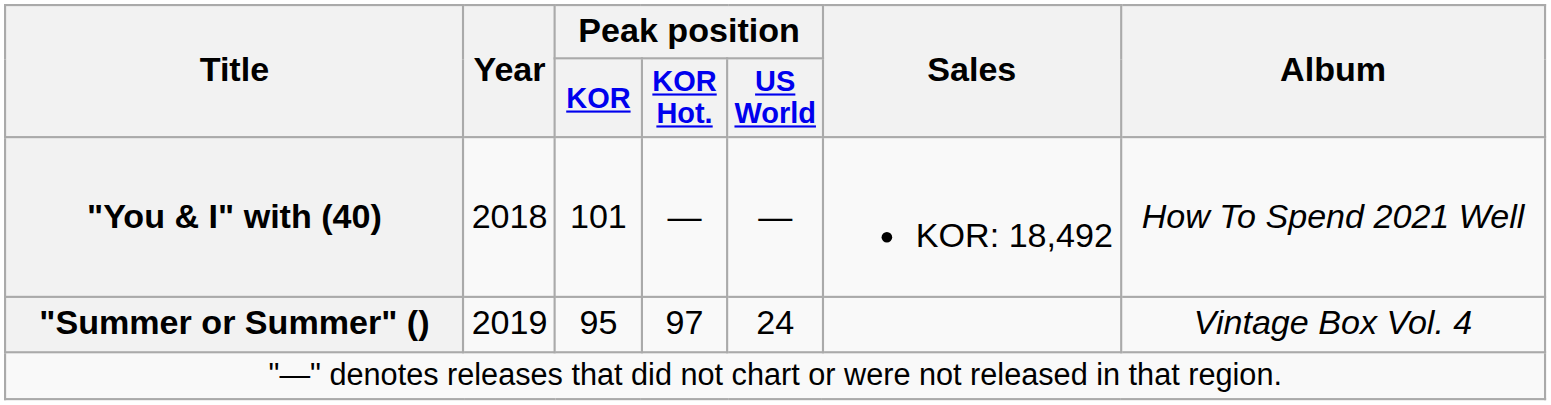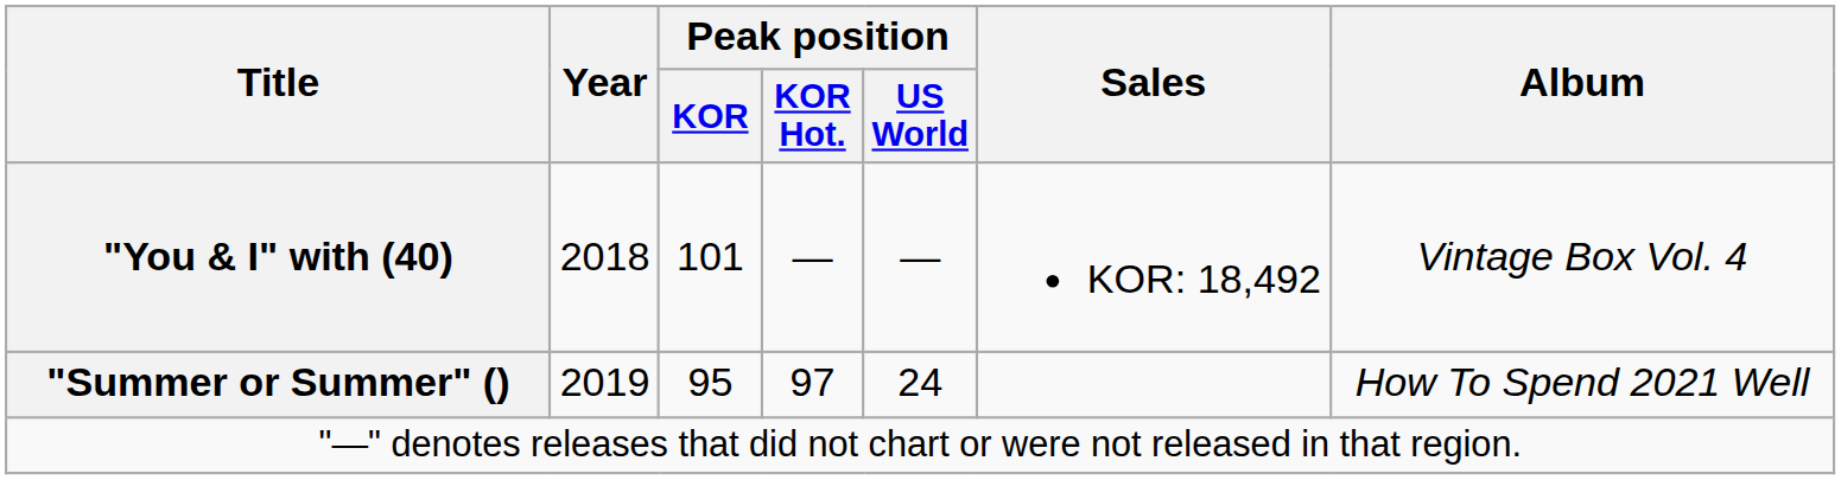"You & I" with (40) | Album: How To Spend 2021 Well -> Vintage Box Vol. 4
"Summer or Summer" () | Album: Vintage Box Vol. 4 -> How To Spend 2021 Well
